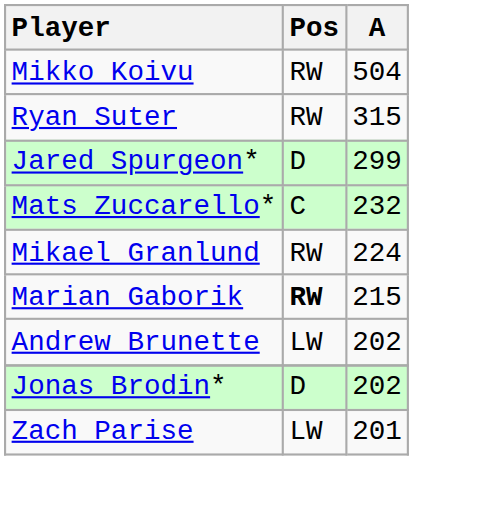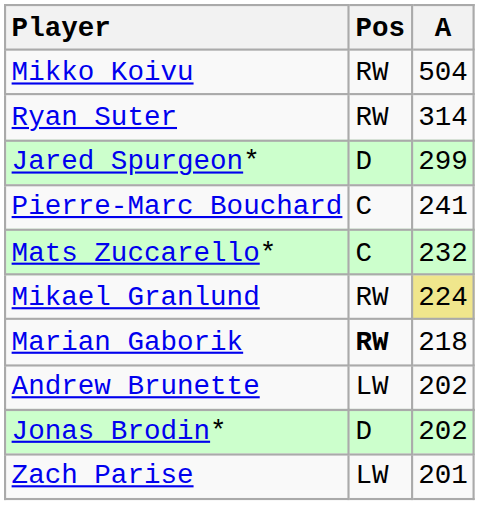Ryan Suter | A: 315 -> 314
+ row: Pierre-Marc Bouchard | C | 241
Mikael Granlund | A: no background -> khaki background
Marian Gaborik | A: 215 -> 218
